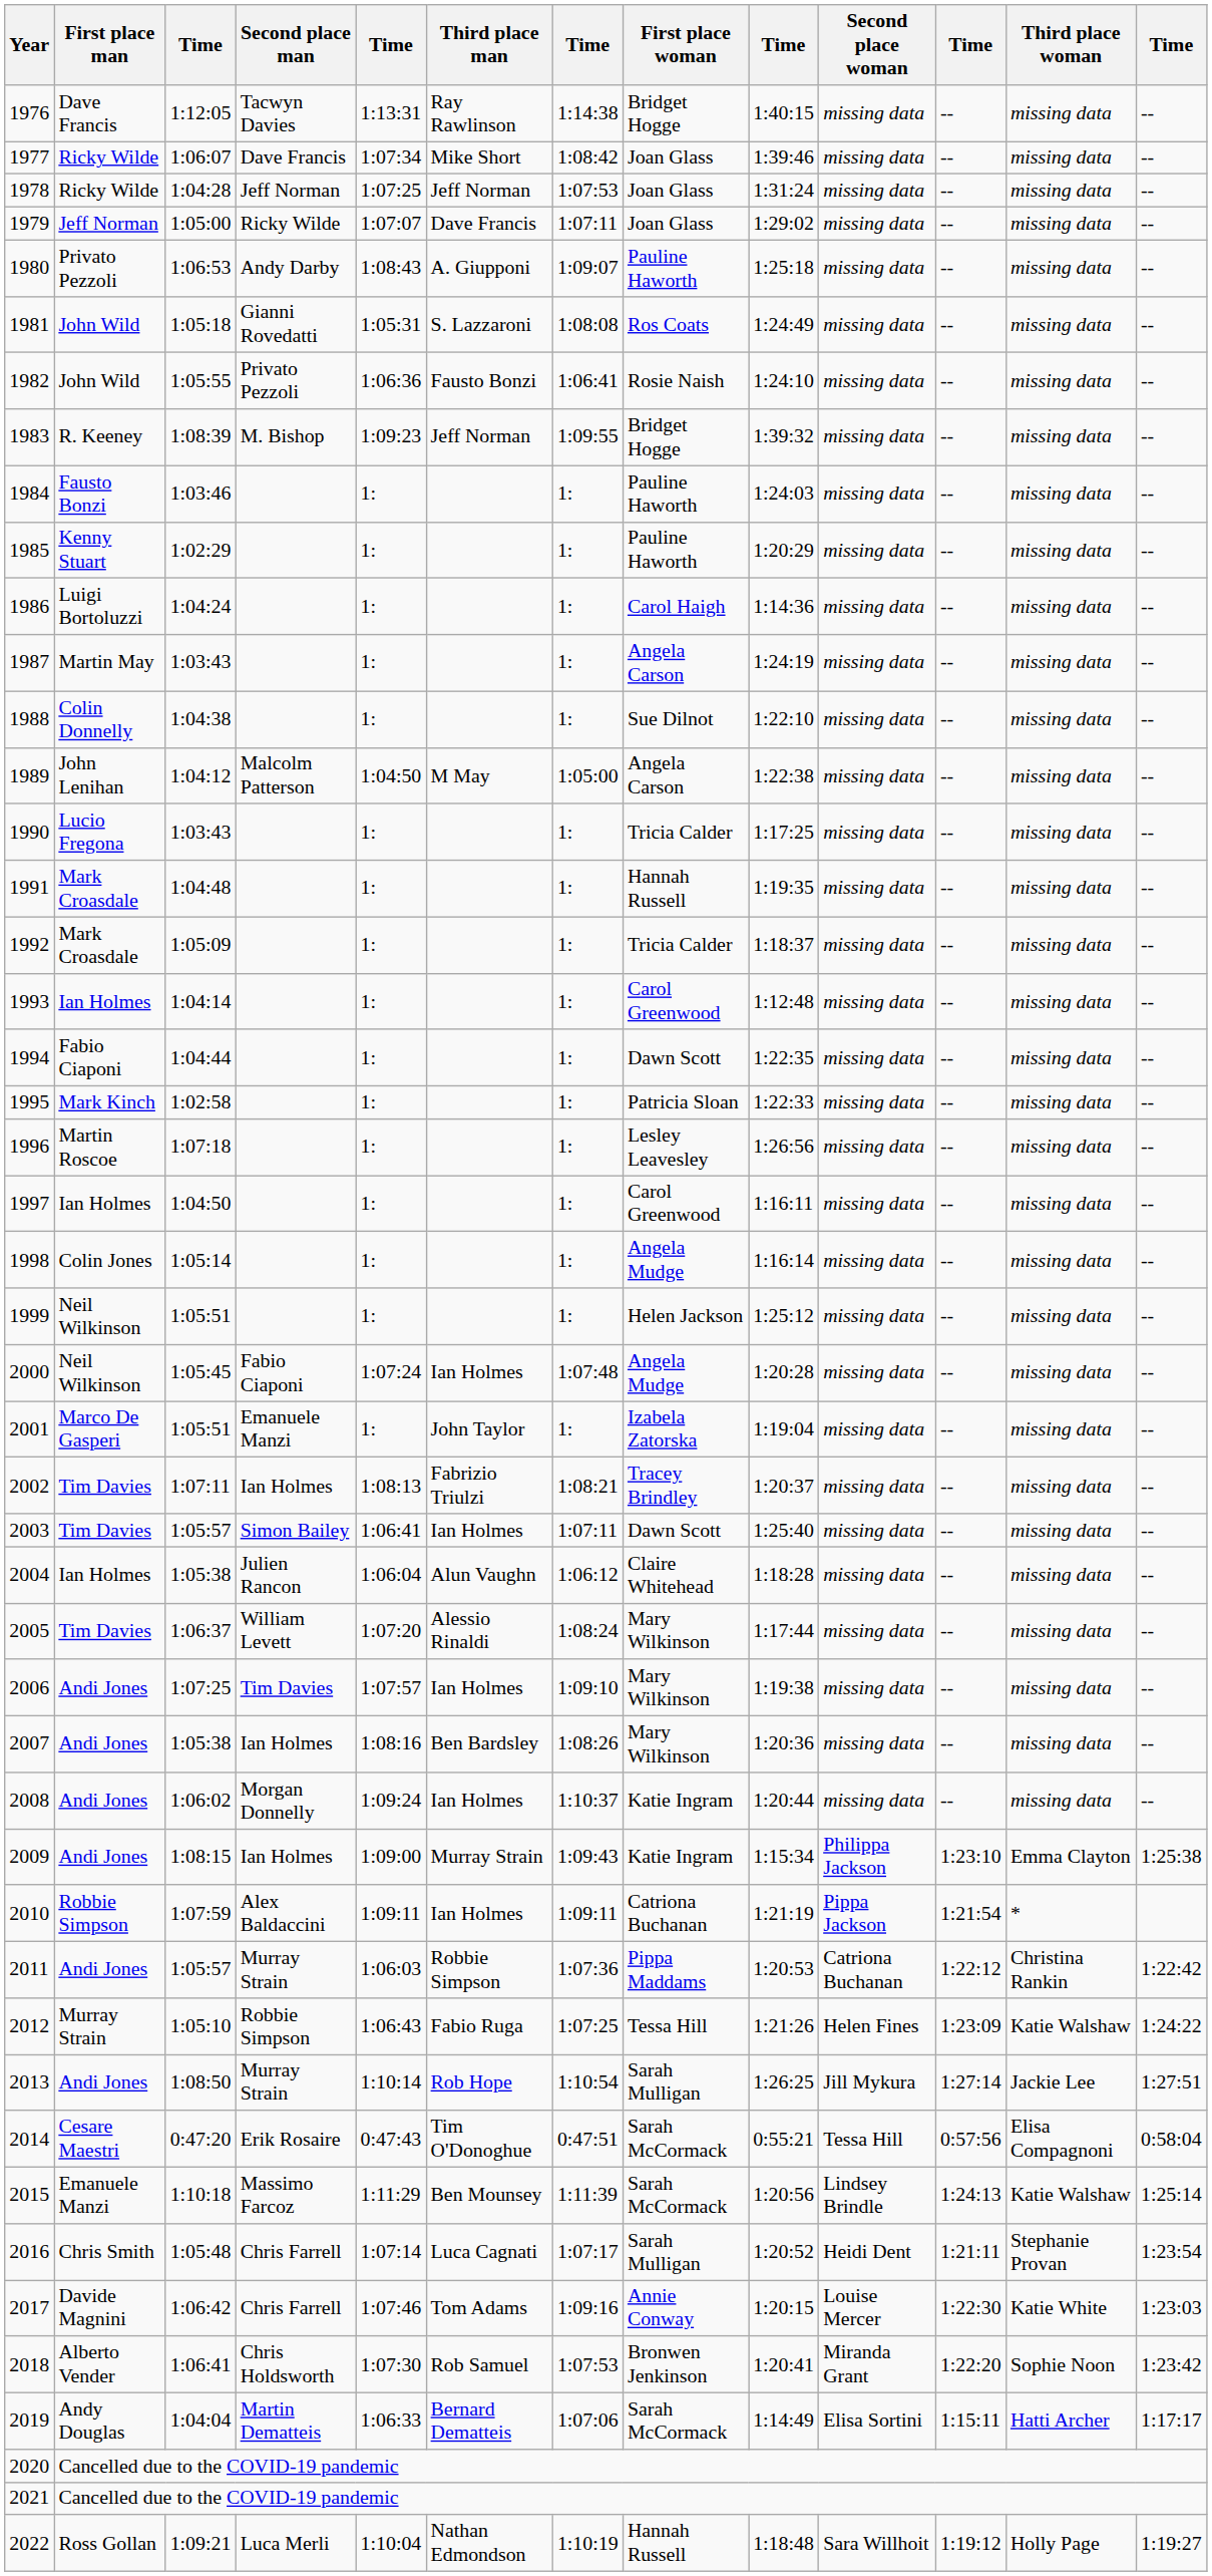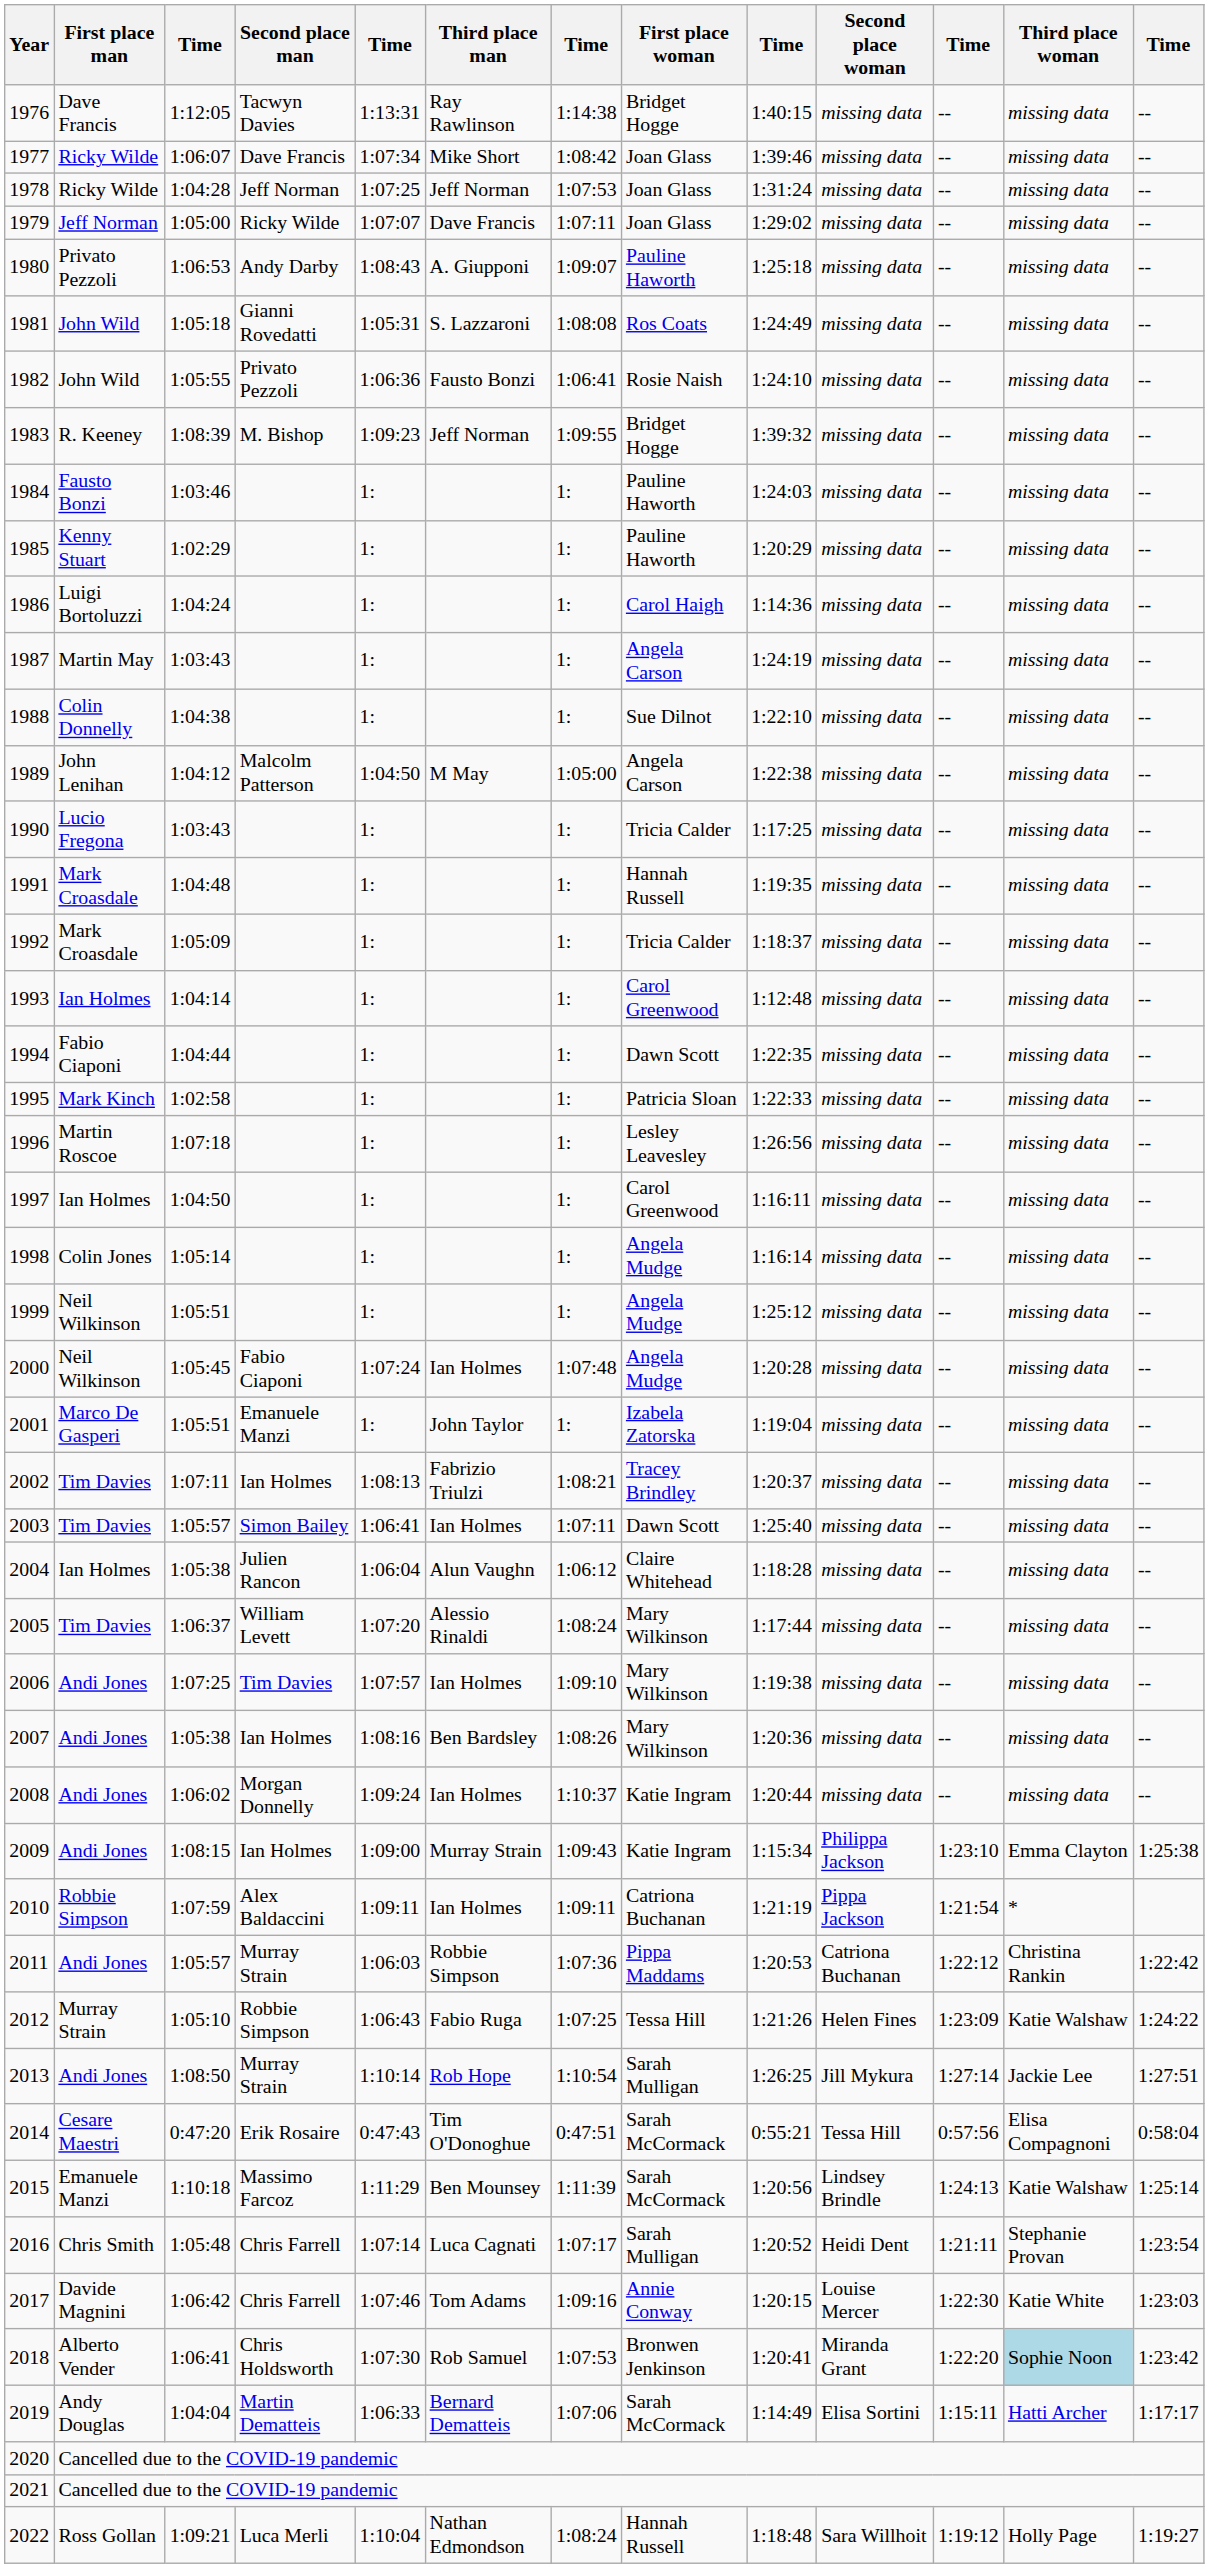1999 | First place woman: Helen Jackson -> Angela Mudge
2018 | Third place woman: no background -> lightblue background
2022 | column 7: 1:10:19 -> 1:08:24
